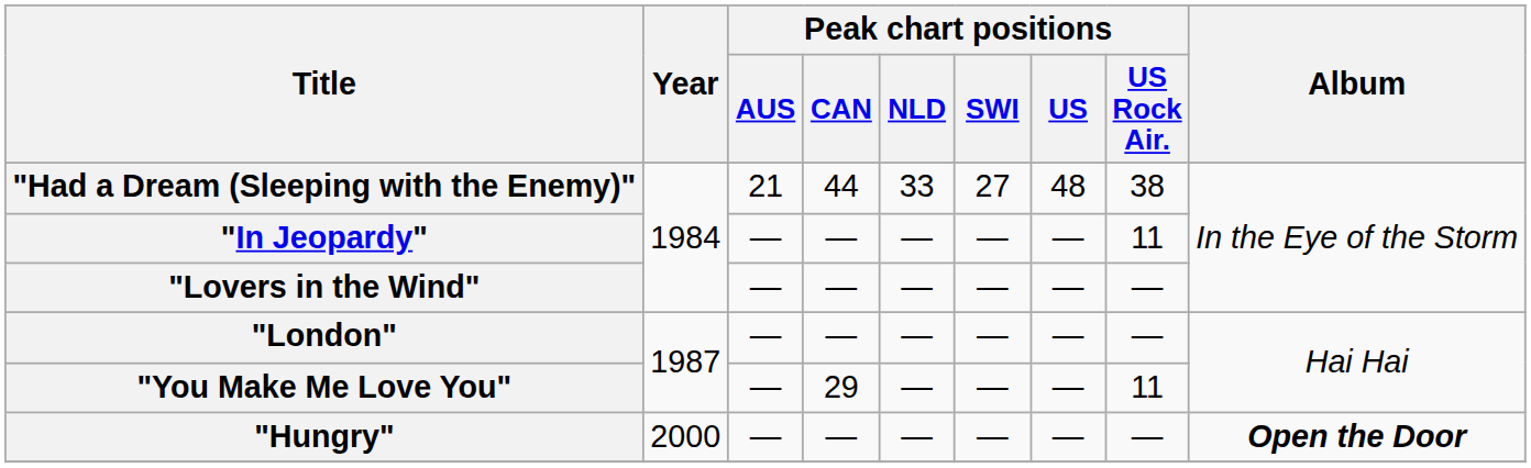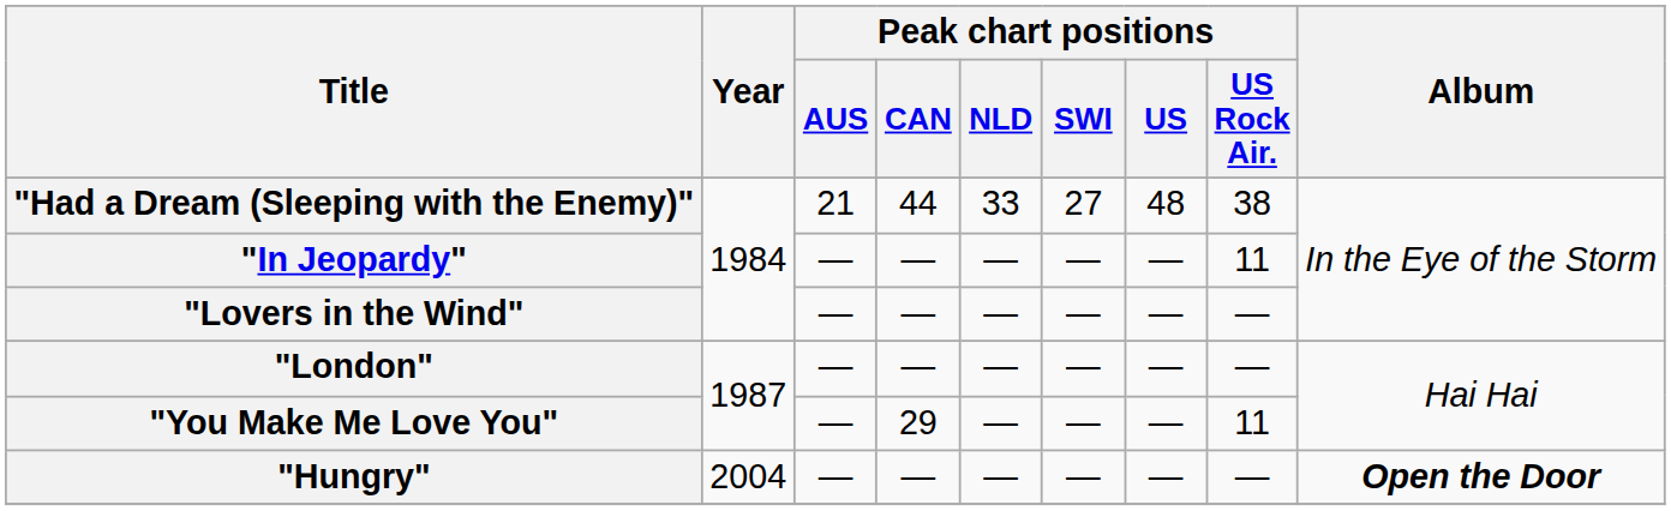"Hungry" | Year: 2000 -> 2004
